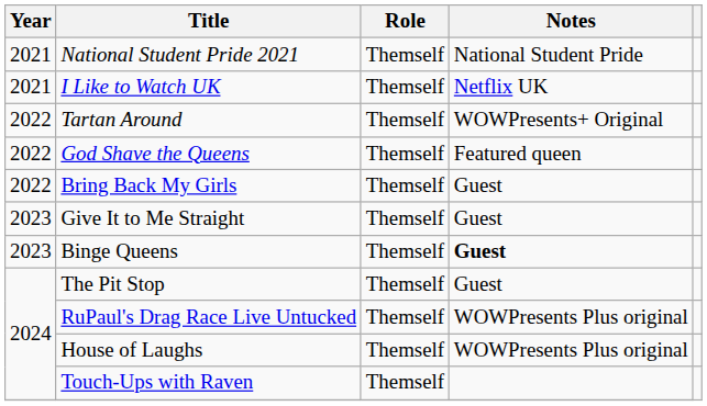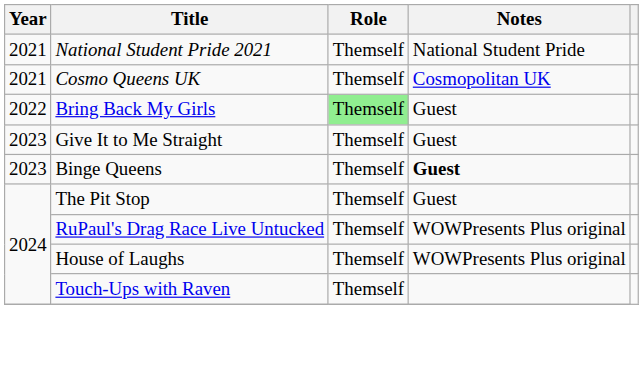+ row: 2021 | Cosmo Queens UK | Themself | Cosmopolitan UK
- row: 2021 | I Like to Watch UK | Themself | Netflix UK
- row: 2022 | Tartan Around | Themself | WOWPresents+ Original
- row: 2022 | God Shave the Queens | Themself | Featured queen
Bring Back My Girls | Role: no background -> lightgreen background
